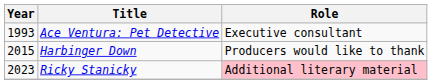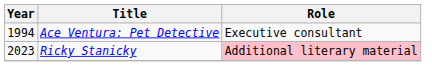Ace Ventura: Pet Detective | Year: 1993 -> 1994
- row: 2015 | Harbinger Down | Producers would like to thank
